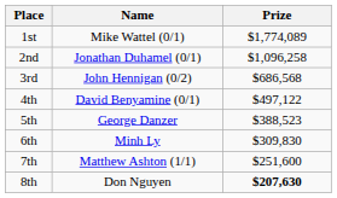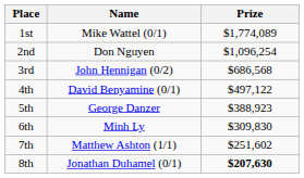2nd | Name: Jonathan Duhamel (0/1) -> Don Nguyen
2nd | Prize: $1,096,258 -> $1,096,254
5th | Prize: $388,523 -> $388,923
7th | Prize: $251,600 -> $251,602
8th | Name: Don Nguyen -> Jonathan Duhamel (0/1)
